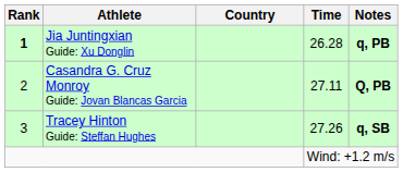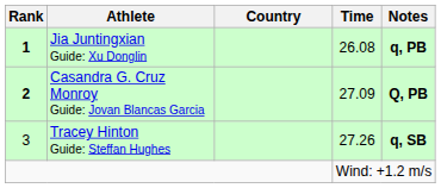Jia Juntingxian Guide: Xu Donglin | Time: 26.28 -> 26.08
Casandra G. Cruz Monroy Guide: Jovan Blancas Garcia | Rank: normal -> bold
Casandra G. Cruz Monroy Guide: Jovan Blancas Garcia | Time: 27.11 -> 27.09
